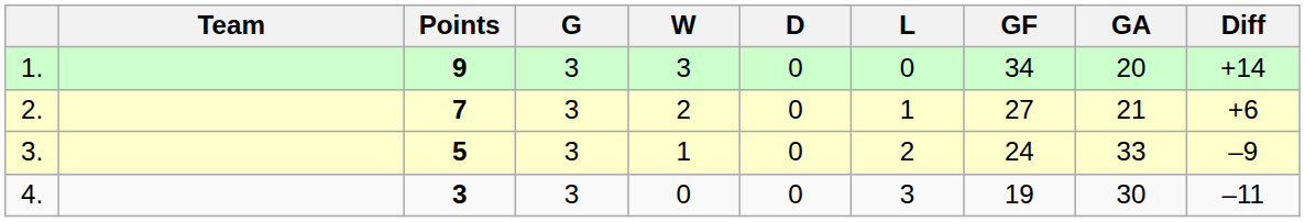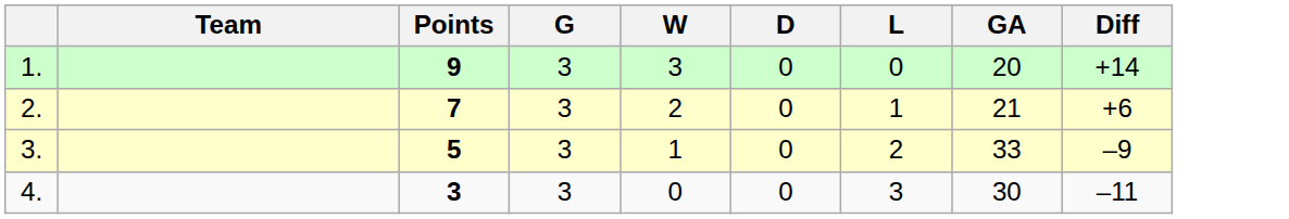- column: GF | 34 | 27 | 24 | 19
